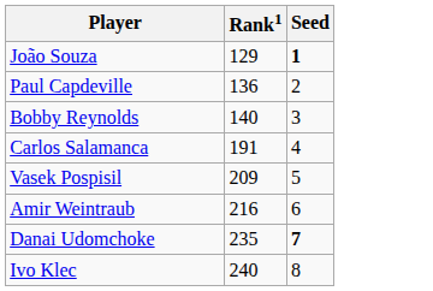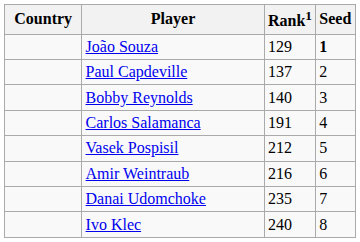+ column: Country
Paul Capdeville | Rank1: 136 -> 137
Vasek Pospisil | Rank1: 209 -> 212
Danai Udomchoke | Seed: bold -> normal
